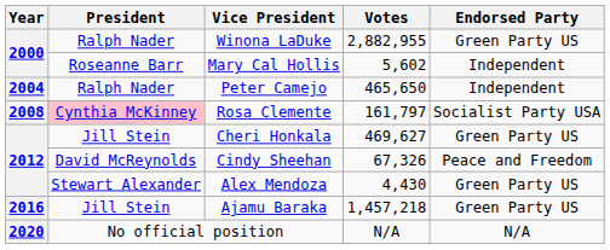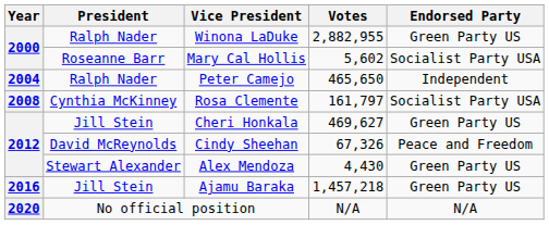Mary Cal Hollis | Endorsed Party: Independent -> Socialist Party USA
Rosa Clemente | President: pink background -> no background
